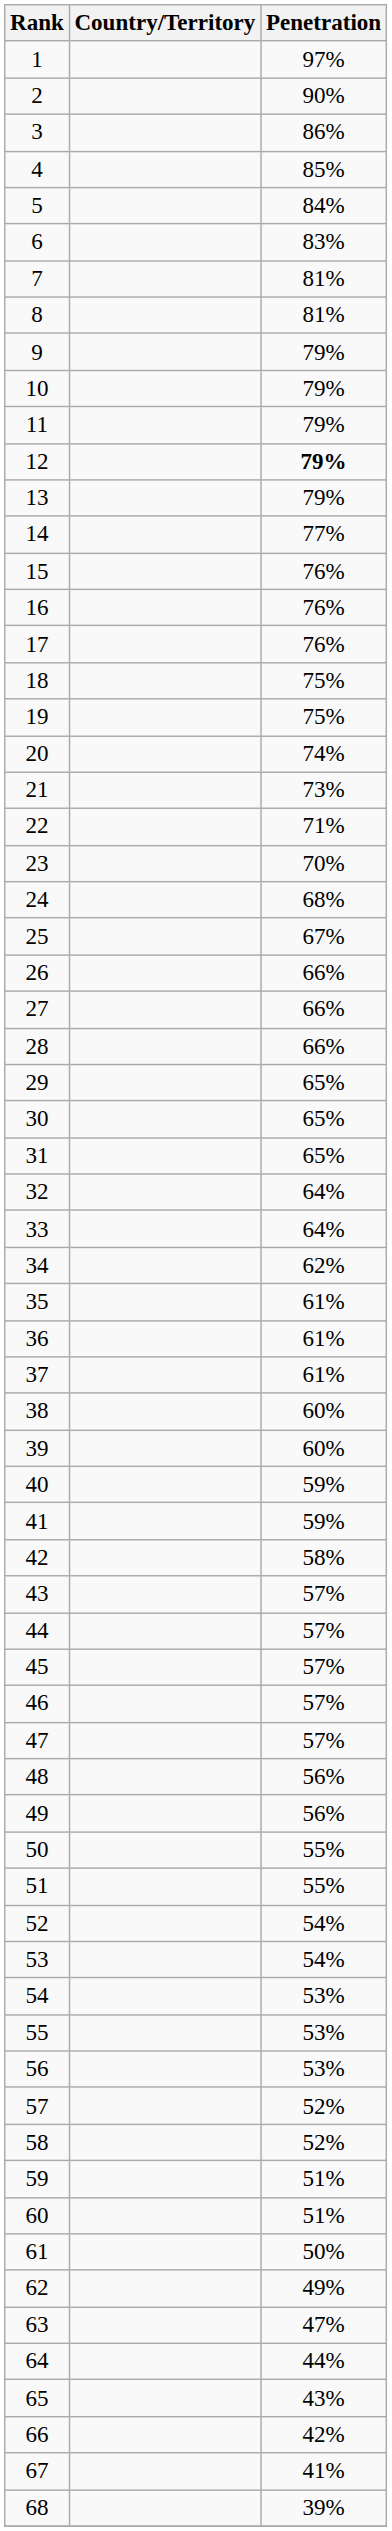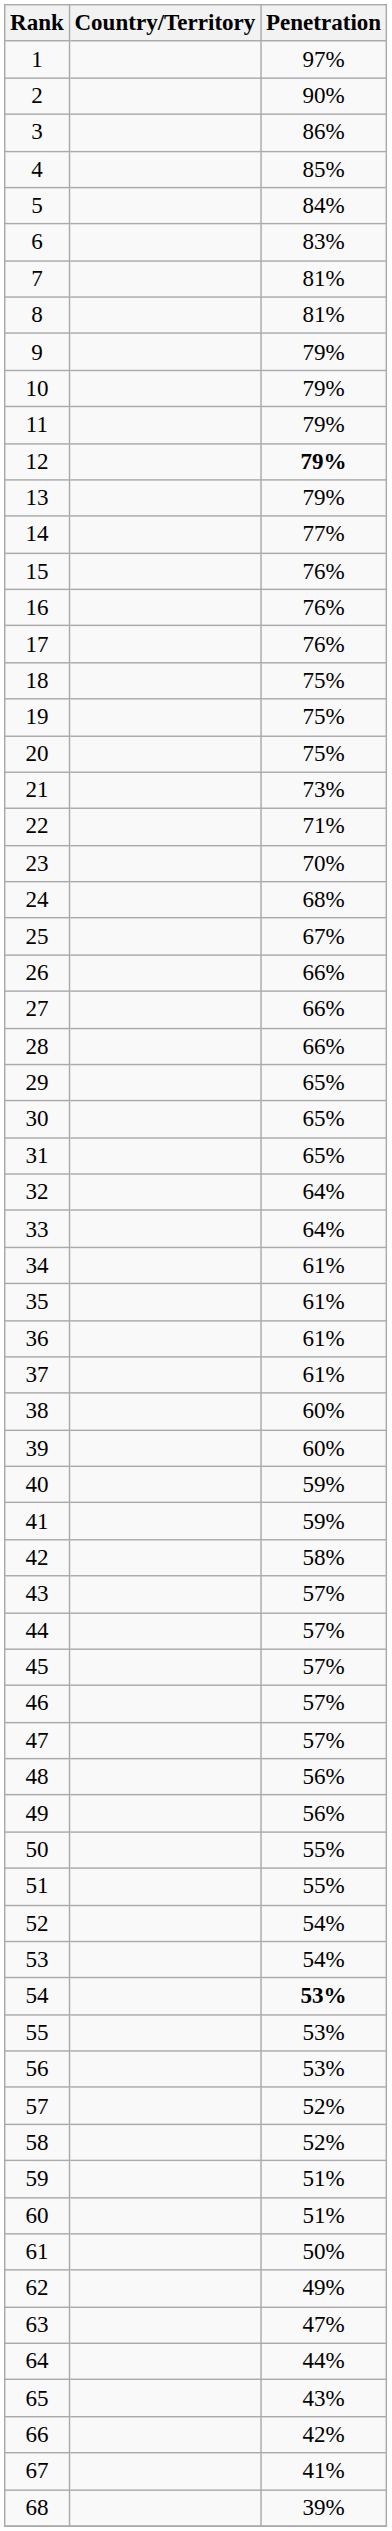20 | Penetration: 74% -> 75%
34 | Penetration: 62% -> 61%
54 | Penetration: normal -> bold
